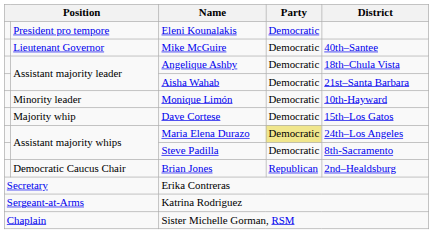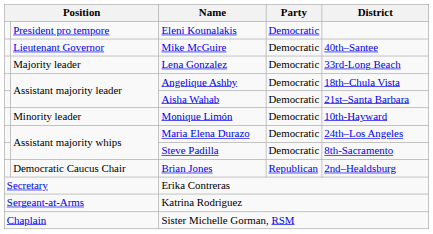+ row: Majority leader | Lena Gonzalez | Democratic | 33rd-Long Beach
- row: Majority whip | Dave Cortese | Democratic | 15th–Los Gatos
Maria Elena Durazo | Party: khaki background -> no background
